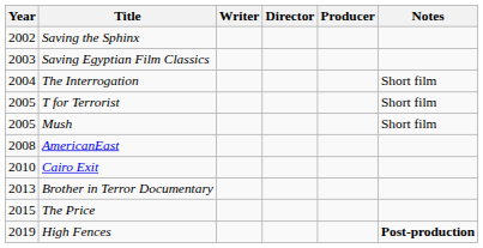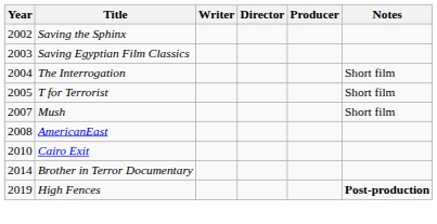Mush | Year: 2005 -> 2007
Brother in Terror Documentary | Year: 2013 -> 2014
- row: 2015 | The Price
